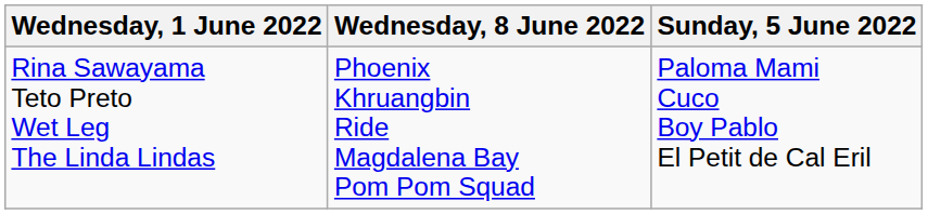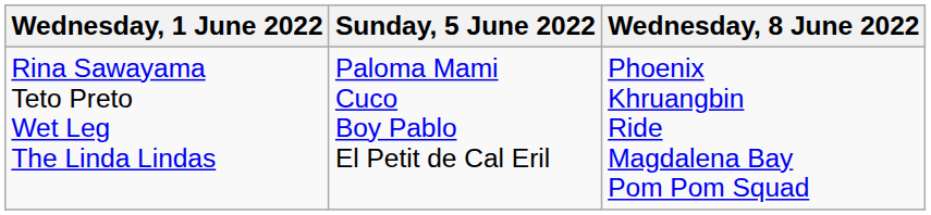columns swapped: Sunday, 5 June 2022 <-> Wednesday, 8 June 2022
